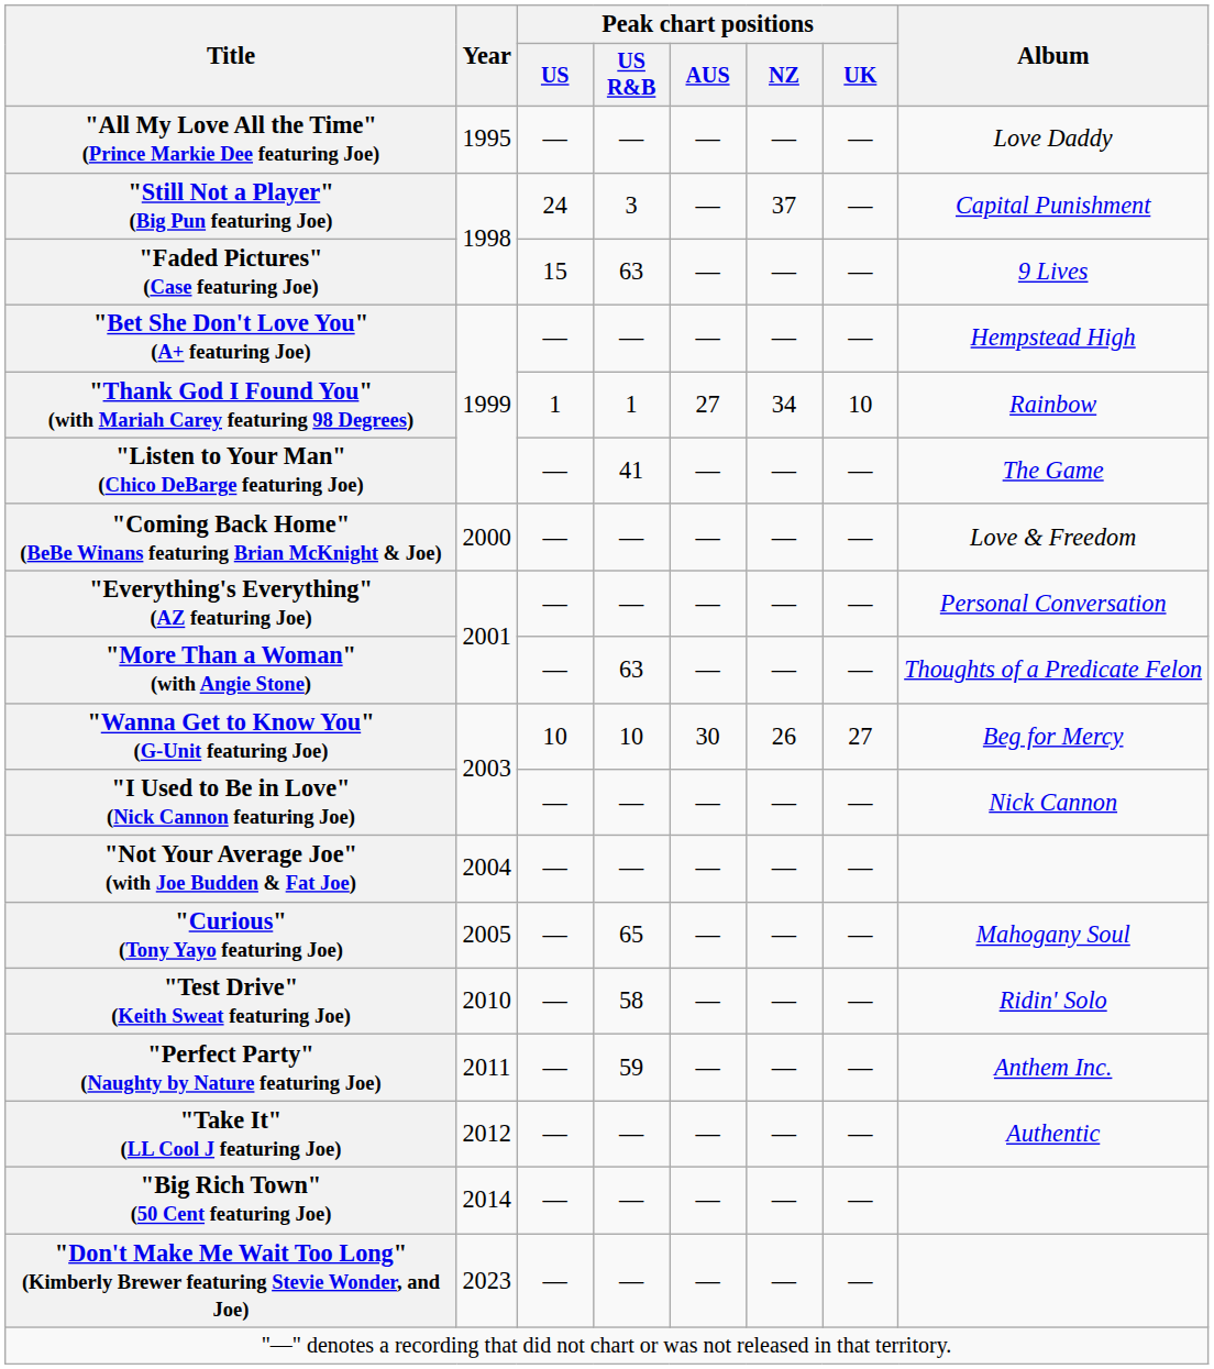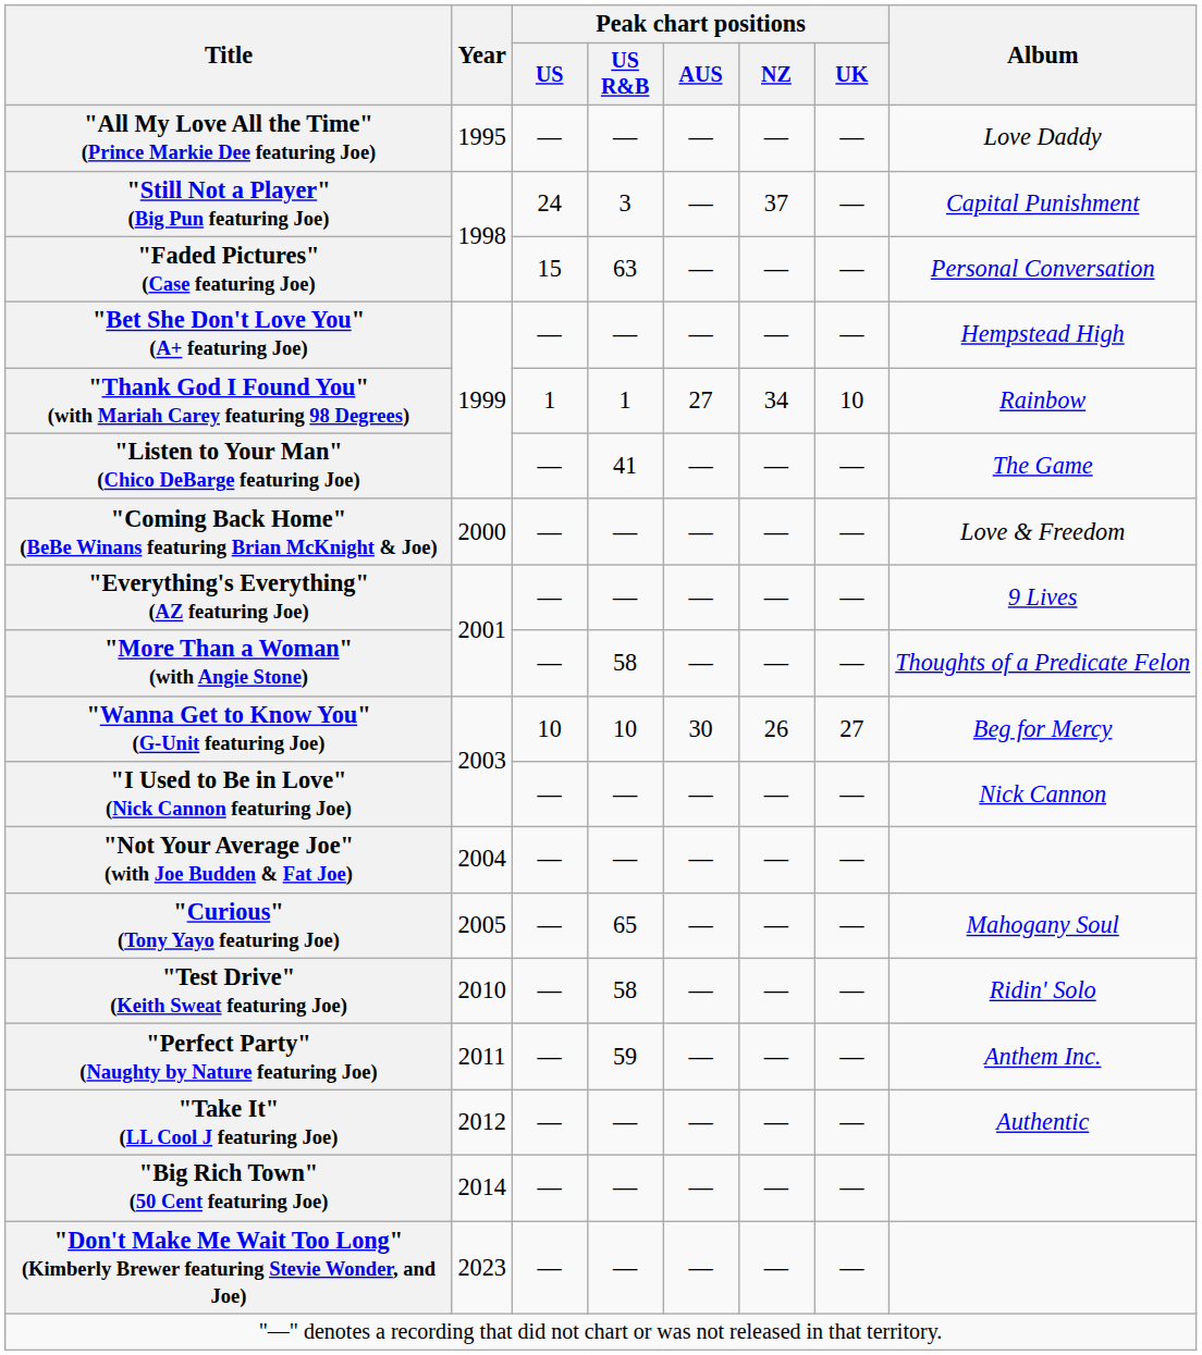"Faded Pictures" (Case featuring Joe) | Album: 9 Lives -> Personal Conversation
"Everything's Everything" (AZ featuring Joe) | Album: Personal Conversation -> 9 Lives
"More Than a Woman" (with Angie Stone) | Peak chart positions / US R&B: 63 -> 58
